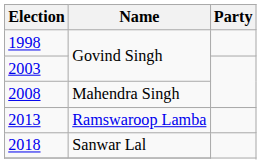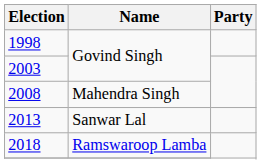2013 | Name: Ramswaroop Lamba -> Sanwar Lal
2018 | Name: Sanwar Lal -> Ramswaroop Lamba
